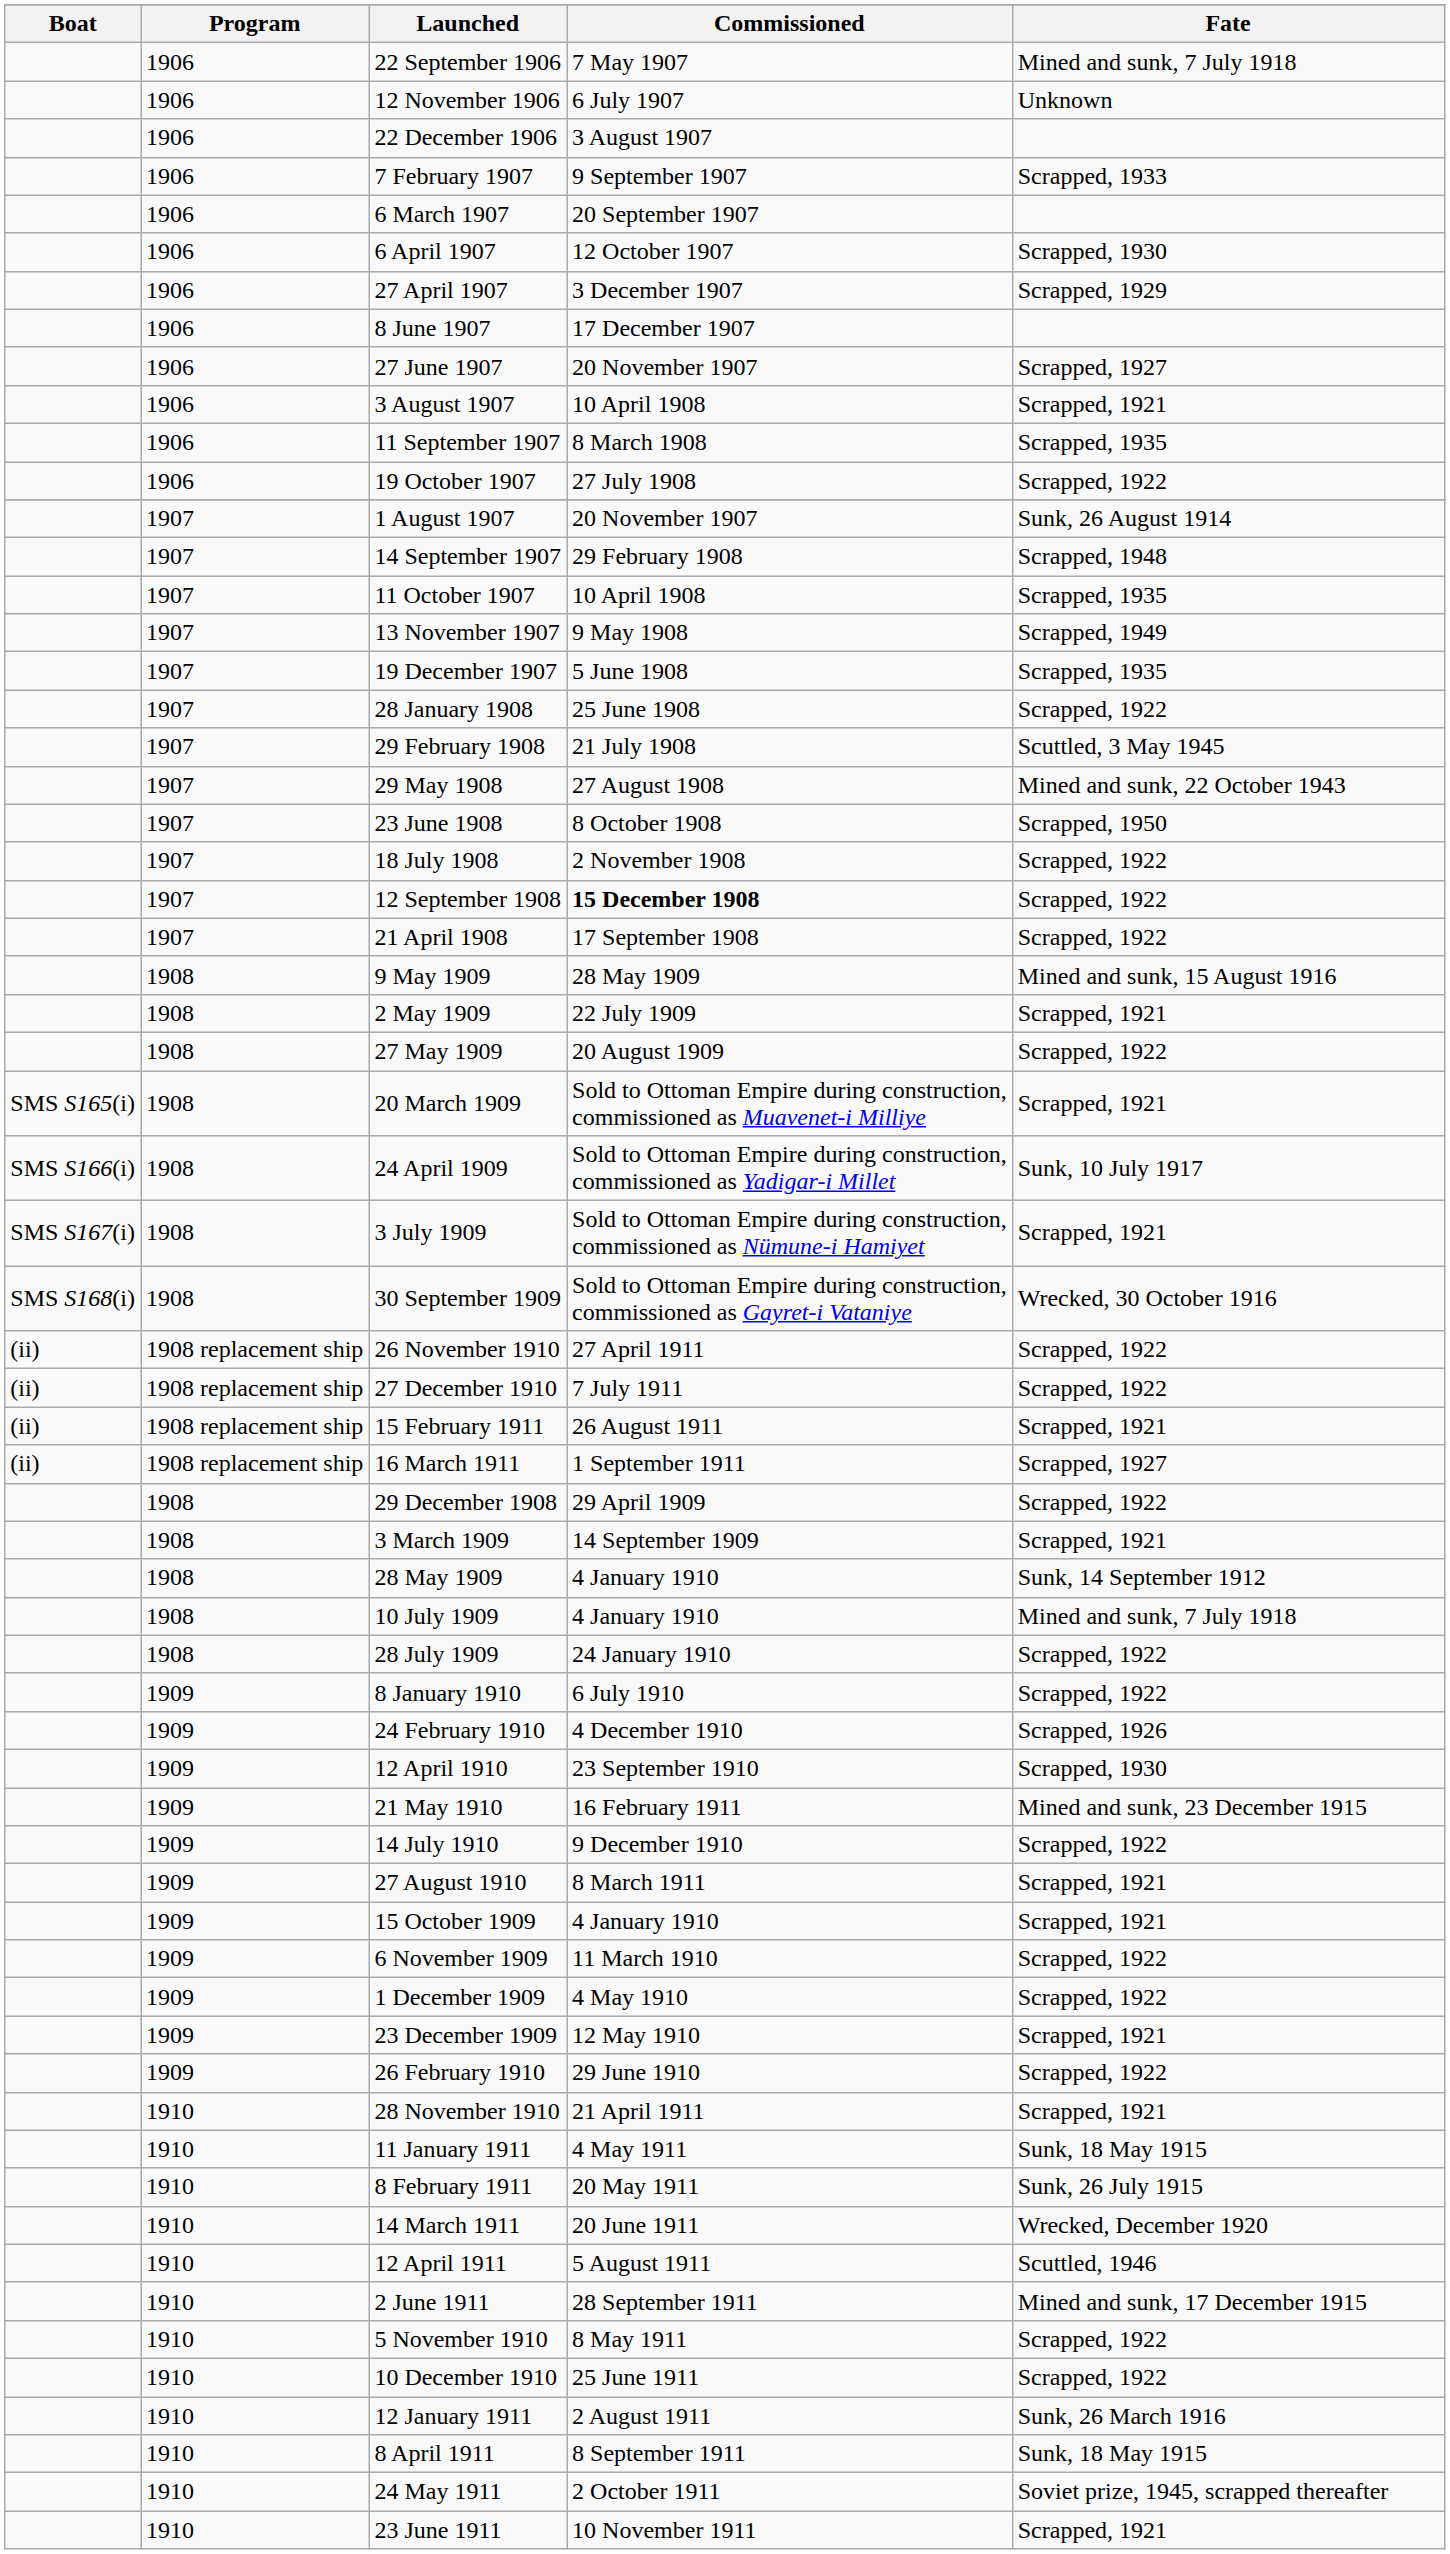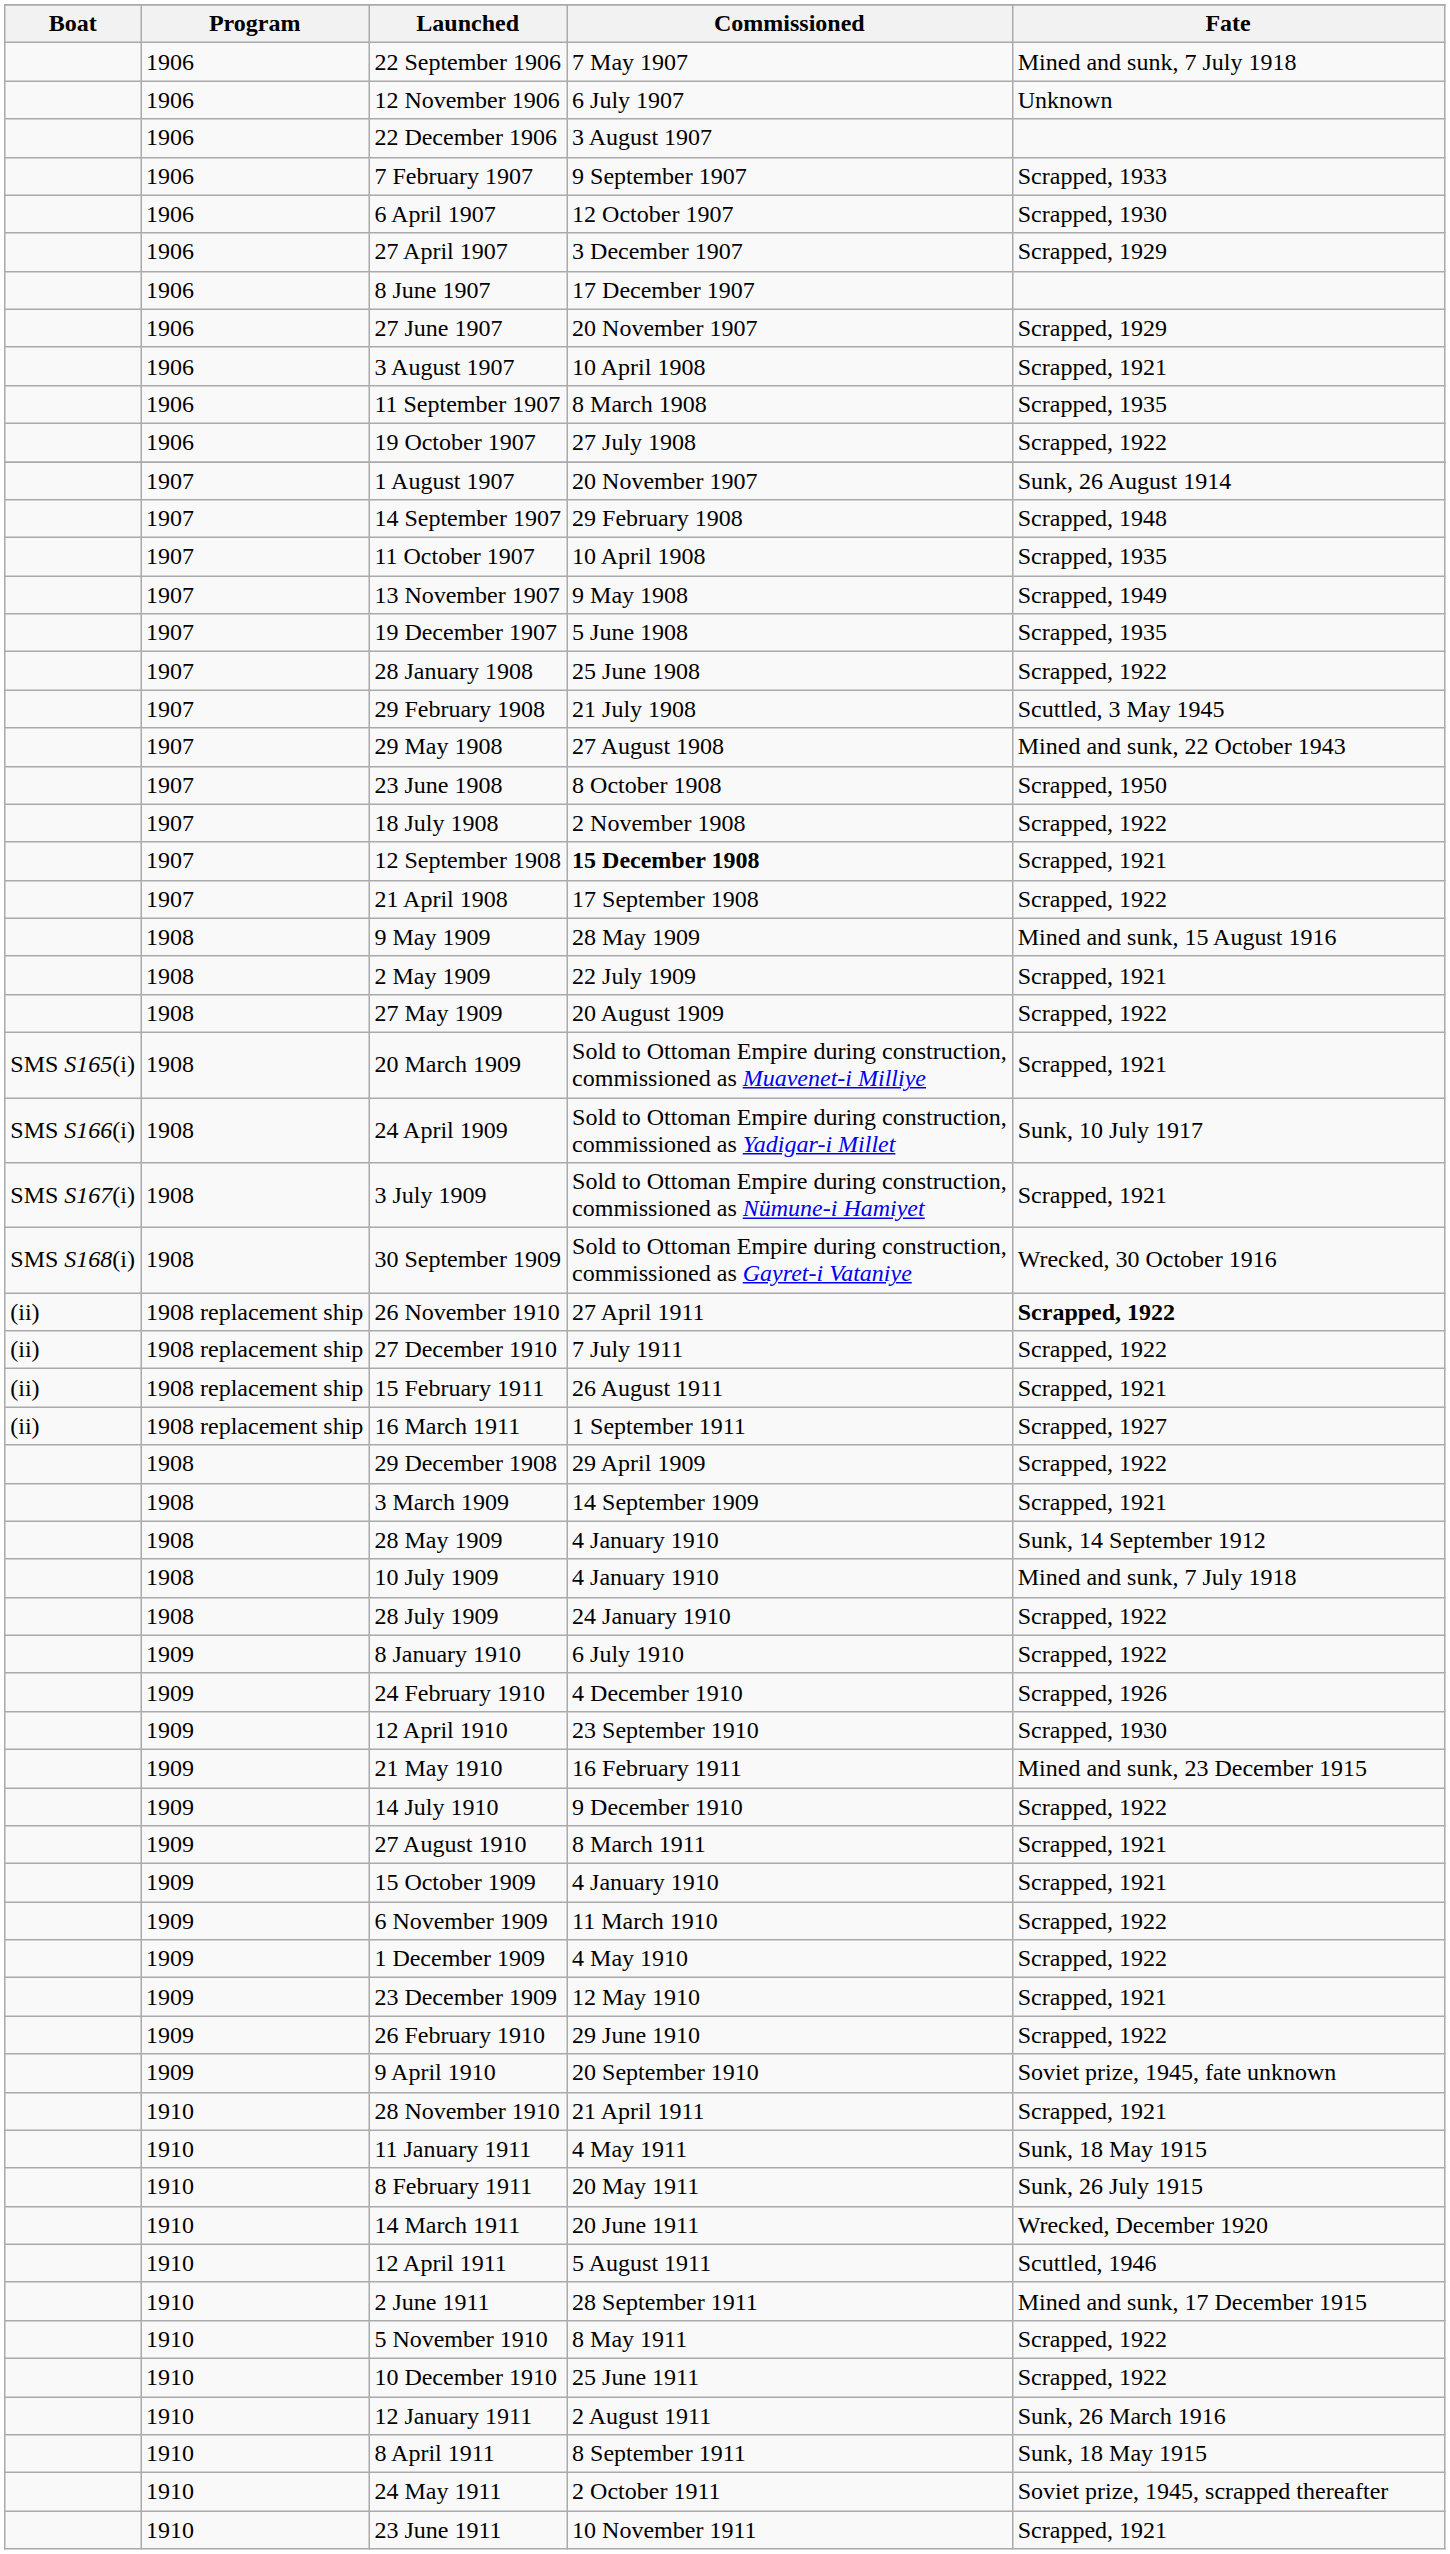- row: 1906 | 6 March 1907 | 20 September 1907
27 June 1907 | Fate: Scrapped, 1927 -> Scrapped, 1929
12 September 1908 | Fate: Scrapped, 1922 -> Scrapped, 1921
26 November 1910 | Fate: normal -> bold
+ row: 1909 | 9 April 1910 | 20 September 1910 | Soviet prize, 1945, fate unknown
